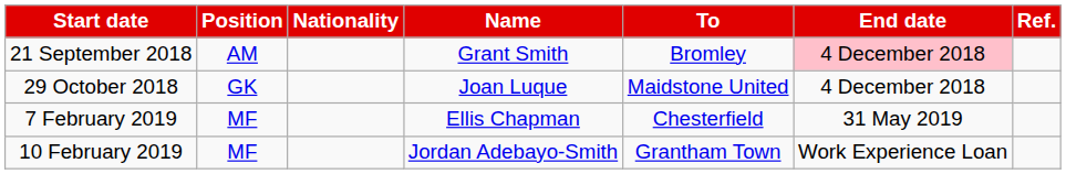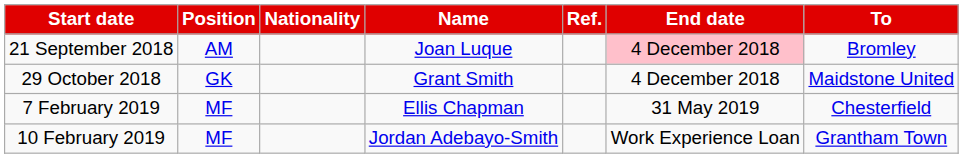columns swapped: To <-> Ref.
21 September 2018 | Name: Grant Smith -> Joan Luque
29 October 2018 | Name: Joan Luque -> Grant Smith
